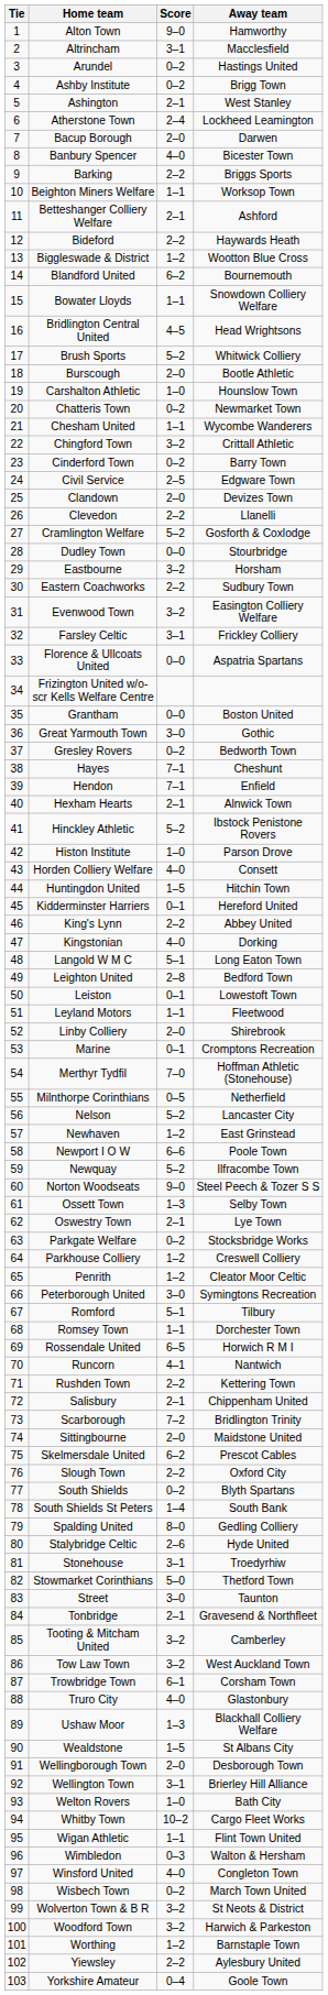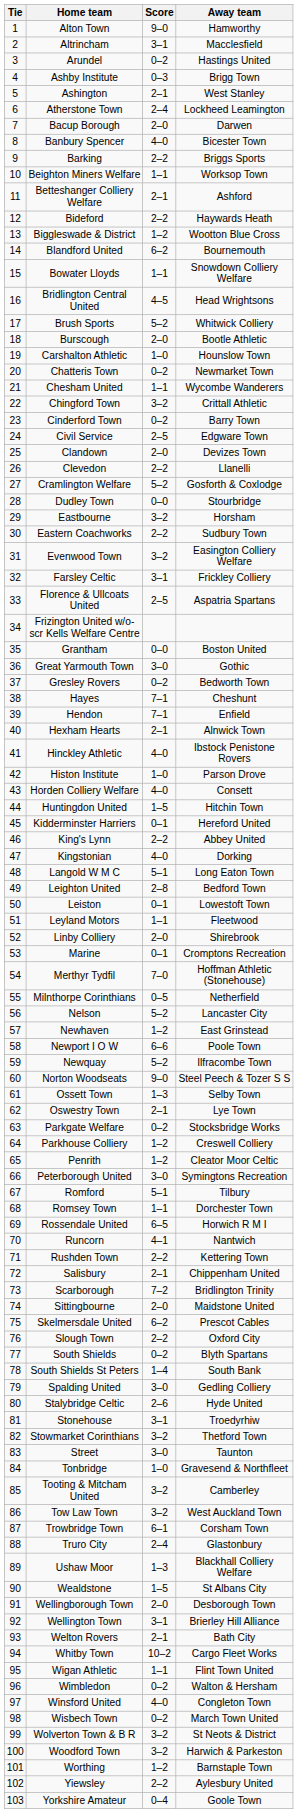Ashby Institute | Score: 0–2 -> 0–3
Florence & Ullcoats United | Score: 0–0 -> 2–5
Hinckley Athletic | Score: 5–2 -> 4–0
Spalding United | Score: 8–0 -> 3–0
Stowmarket Corinthians | Score: 5–0 -> 3–2
Tonbridge | Score: 2–1 -> 1–0
Truro City | Score: 4–0 -> 2–4
Welton Rovers | Score: 1–0 -> 2–1
Wimbledon | Score: 0–3 -> 0–2
